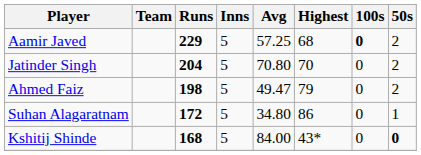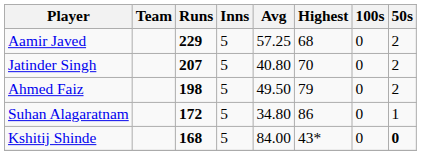Aamir Javed | 100s: bold -> normal
Jatinder Singh | Runs: 204 -> 207
Jatinder Singh | Avg: 70.80 -> 40.80
Ahmed Faiz | Avg: 49.47 -> 49.50
